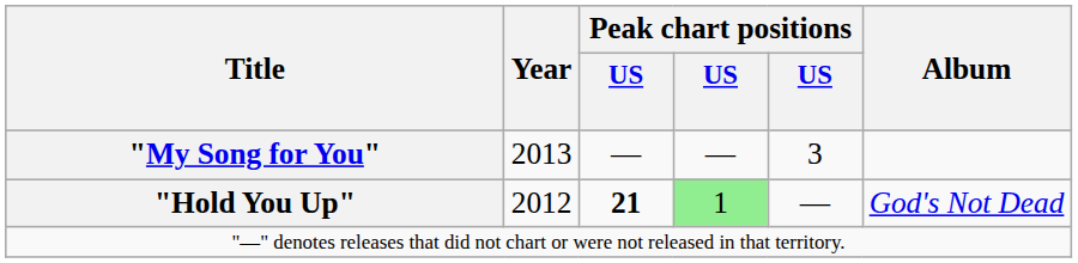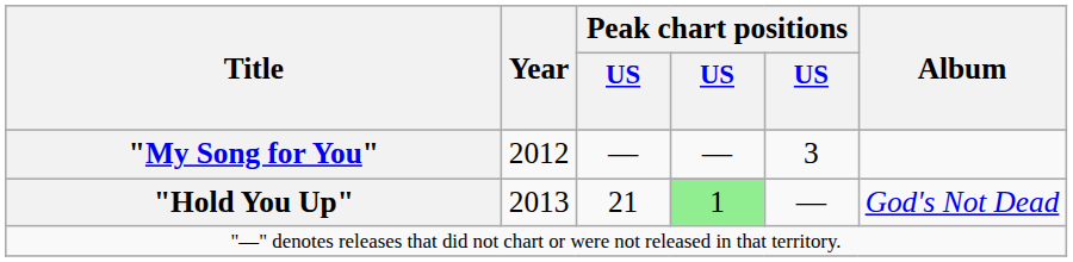"My Song for You" | Year: 2013 -> 2012
"Hold You Up" | Year: 2012 -> 2013
"Hold You Up" | column 3: bold -> normal
